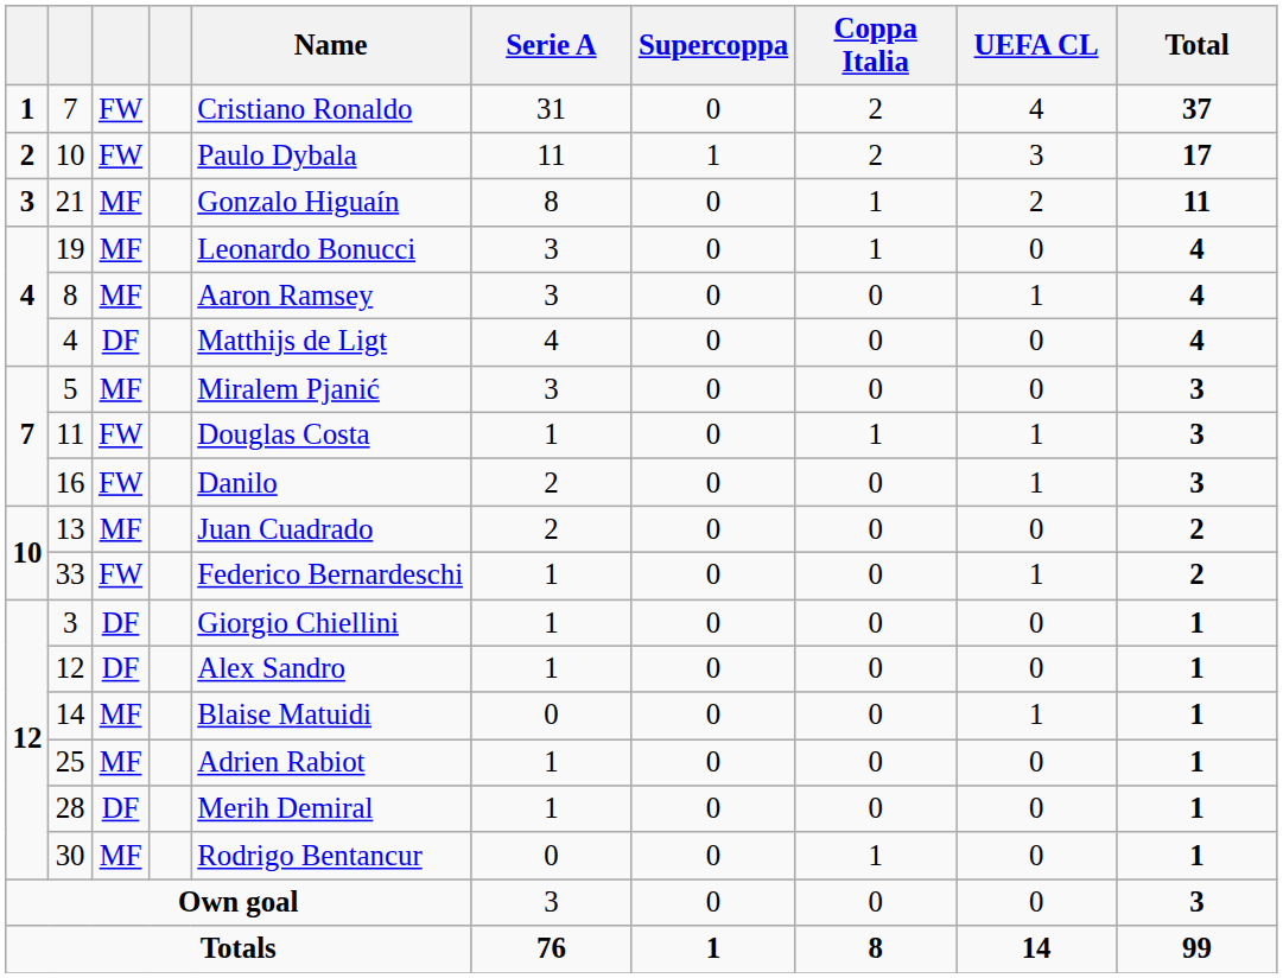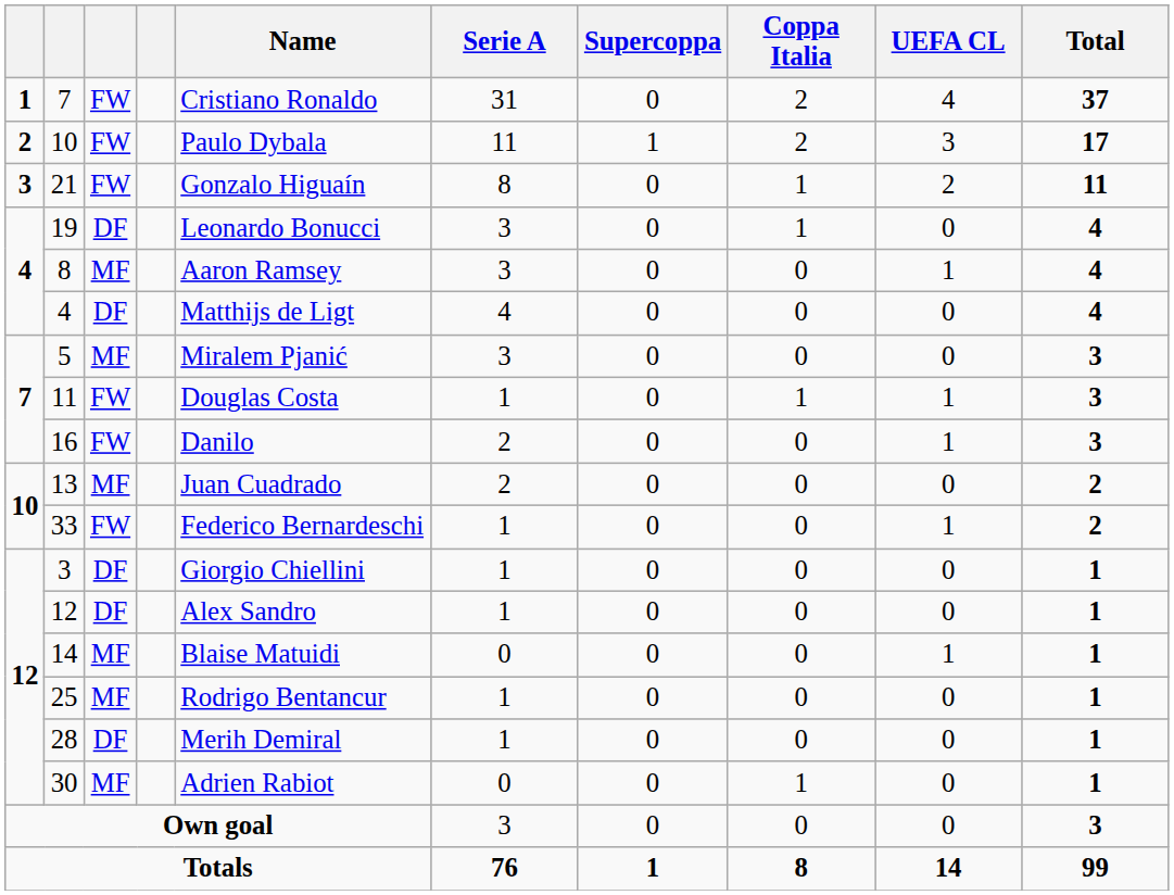21 | column 3: MF -> FW
19 | column 3: MF -> DF
25 | Name: Adrien Rabiot -> Rodrigo Bentancur
30 | Name: Rodrigo Bentancur -> Adrien Rabiot
